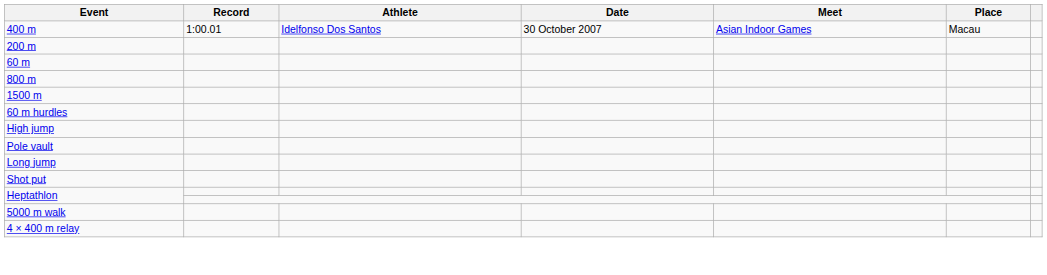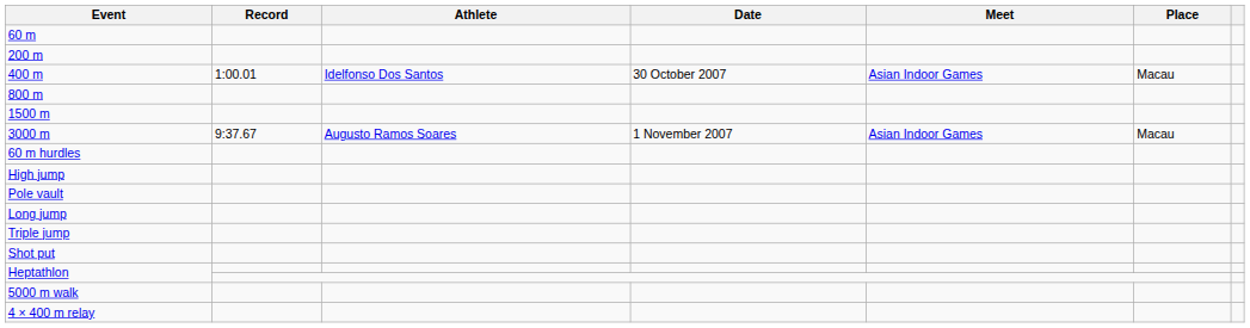rows swapped: 60 m <-> 400 m
+ row: 3000 m | 9:37.67 | Augusto Ramos Soares | 1 November 2007 | Asian Indoor Games | Macau
+ row: Triple jump
